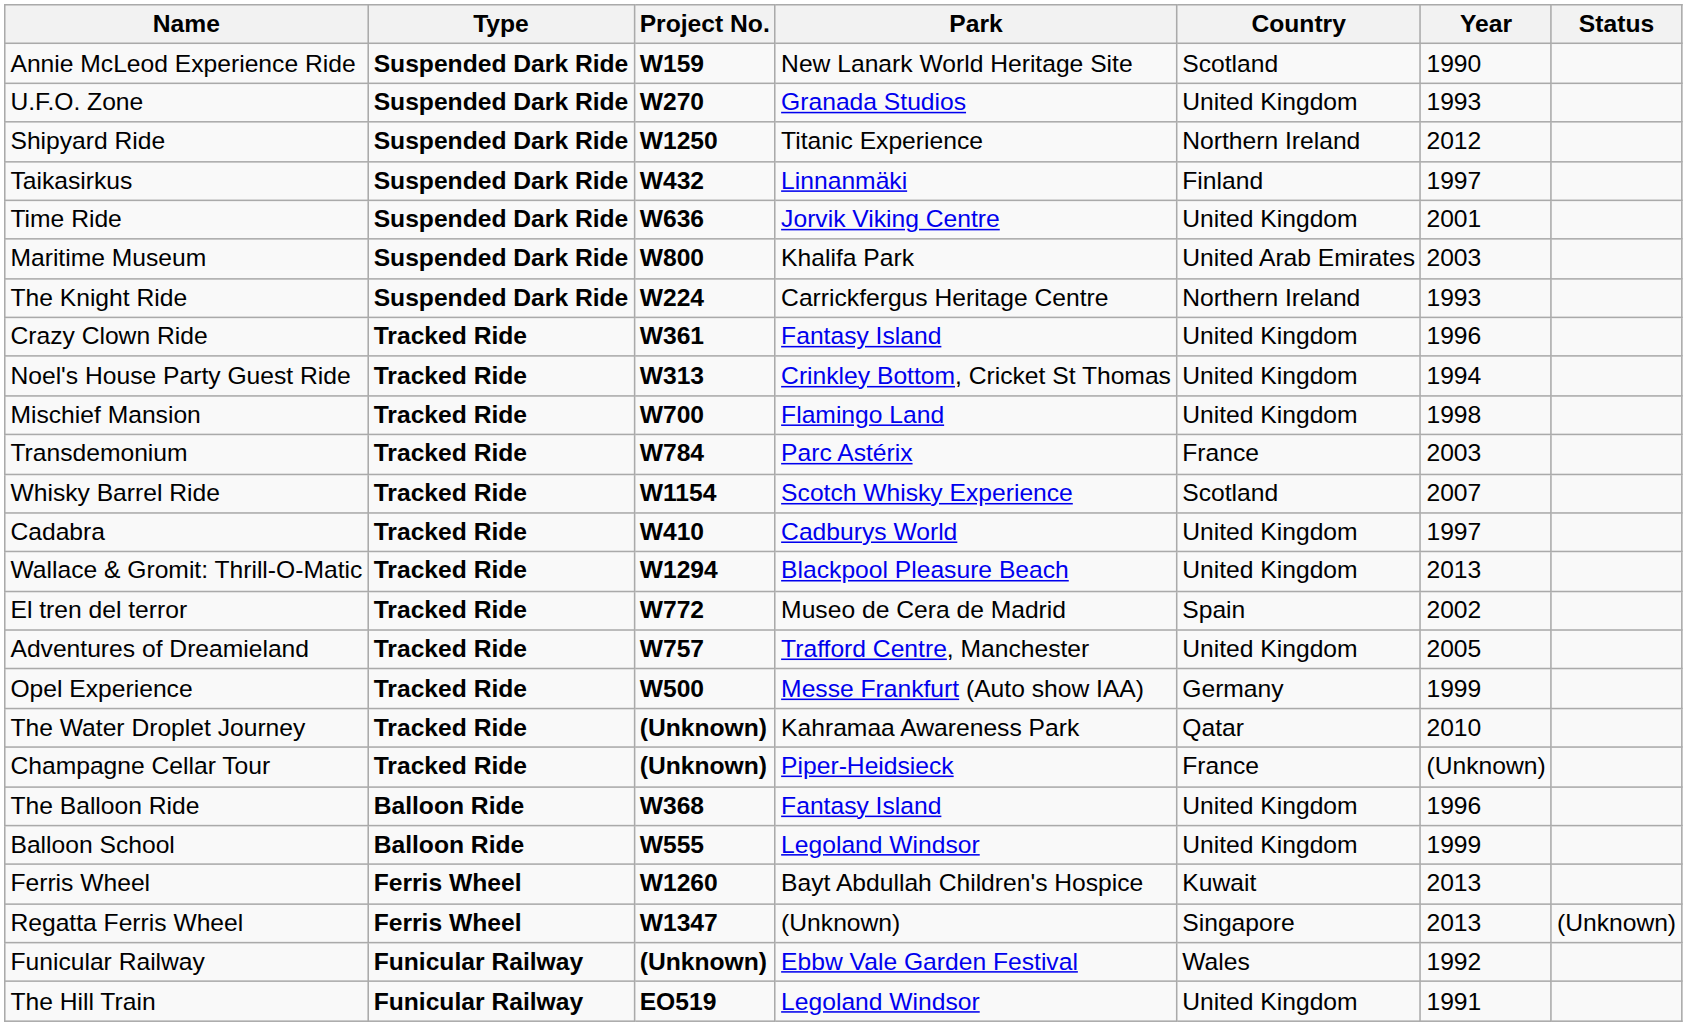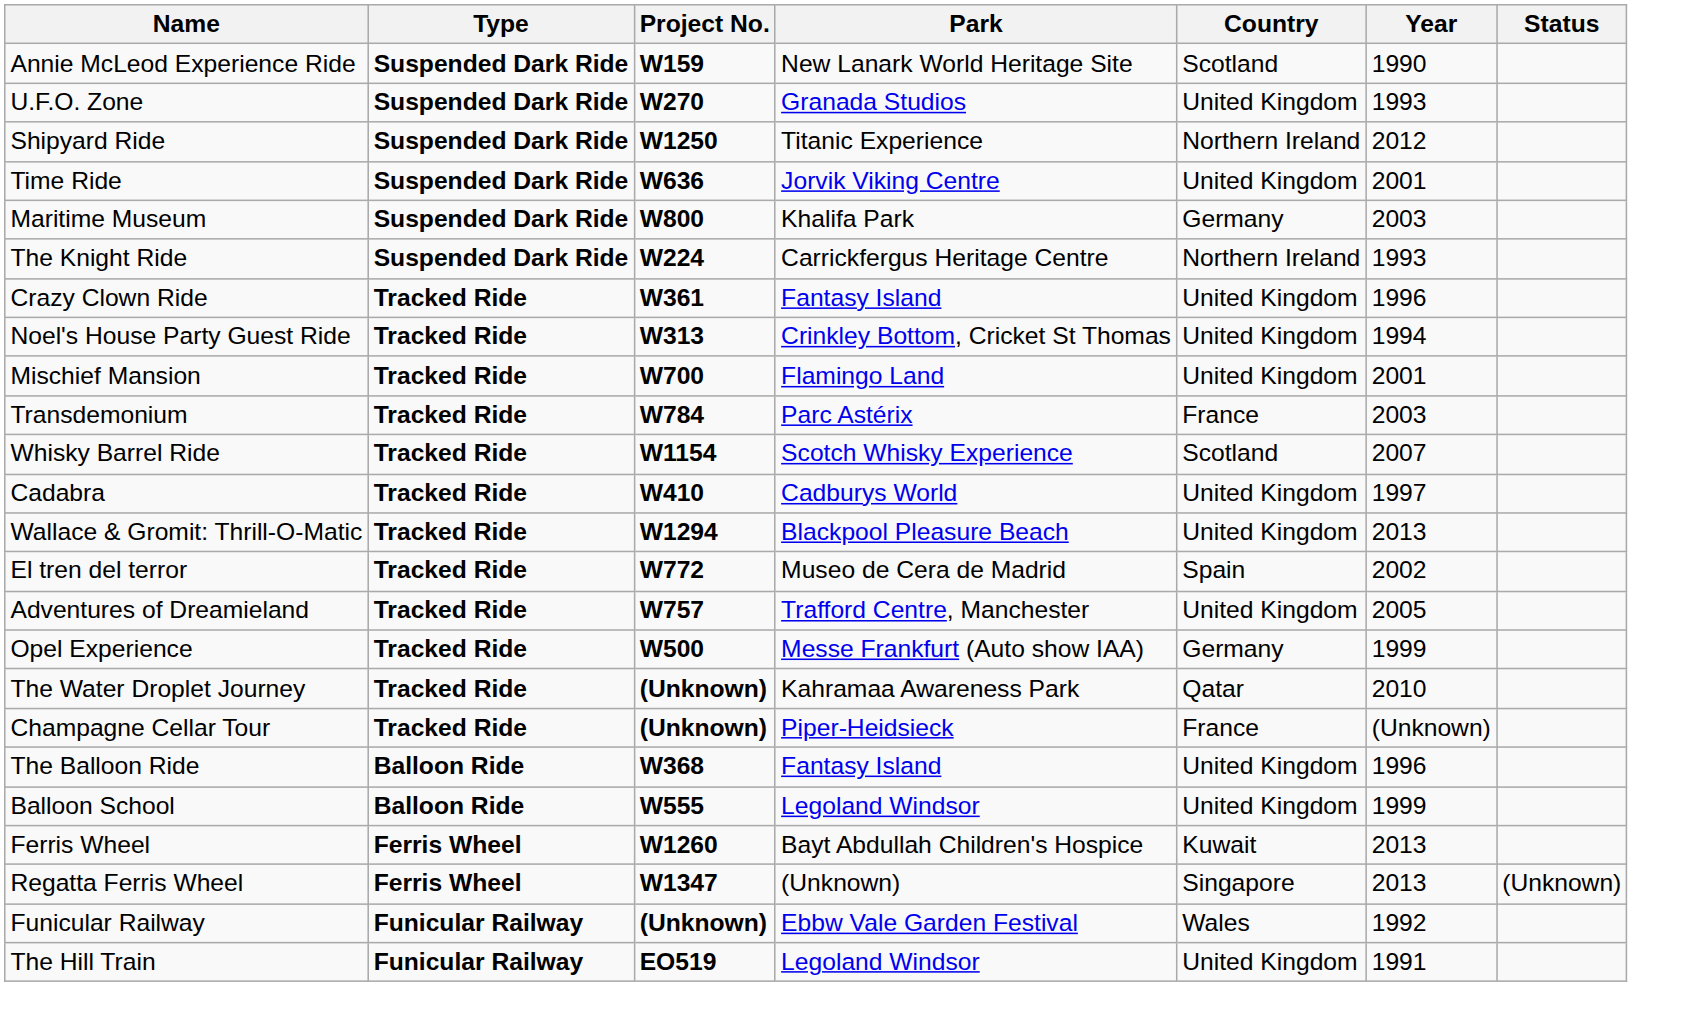- row: Taikasirkus | Suspended Dark Ride | W432 | Linnanmäki | Finland | 1997
Maritime Museum | Country: United Arab Emirates -> Germany
Mischief Mansion | Year: 1998 -> 2001
